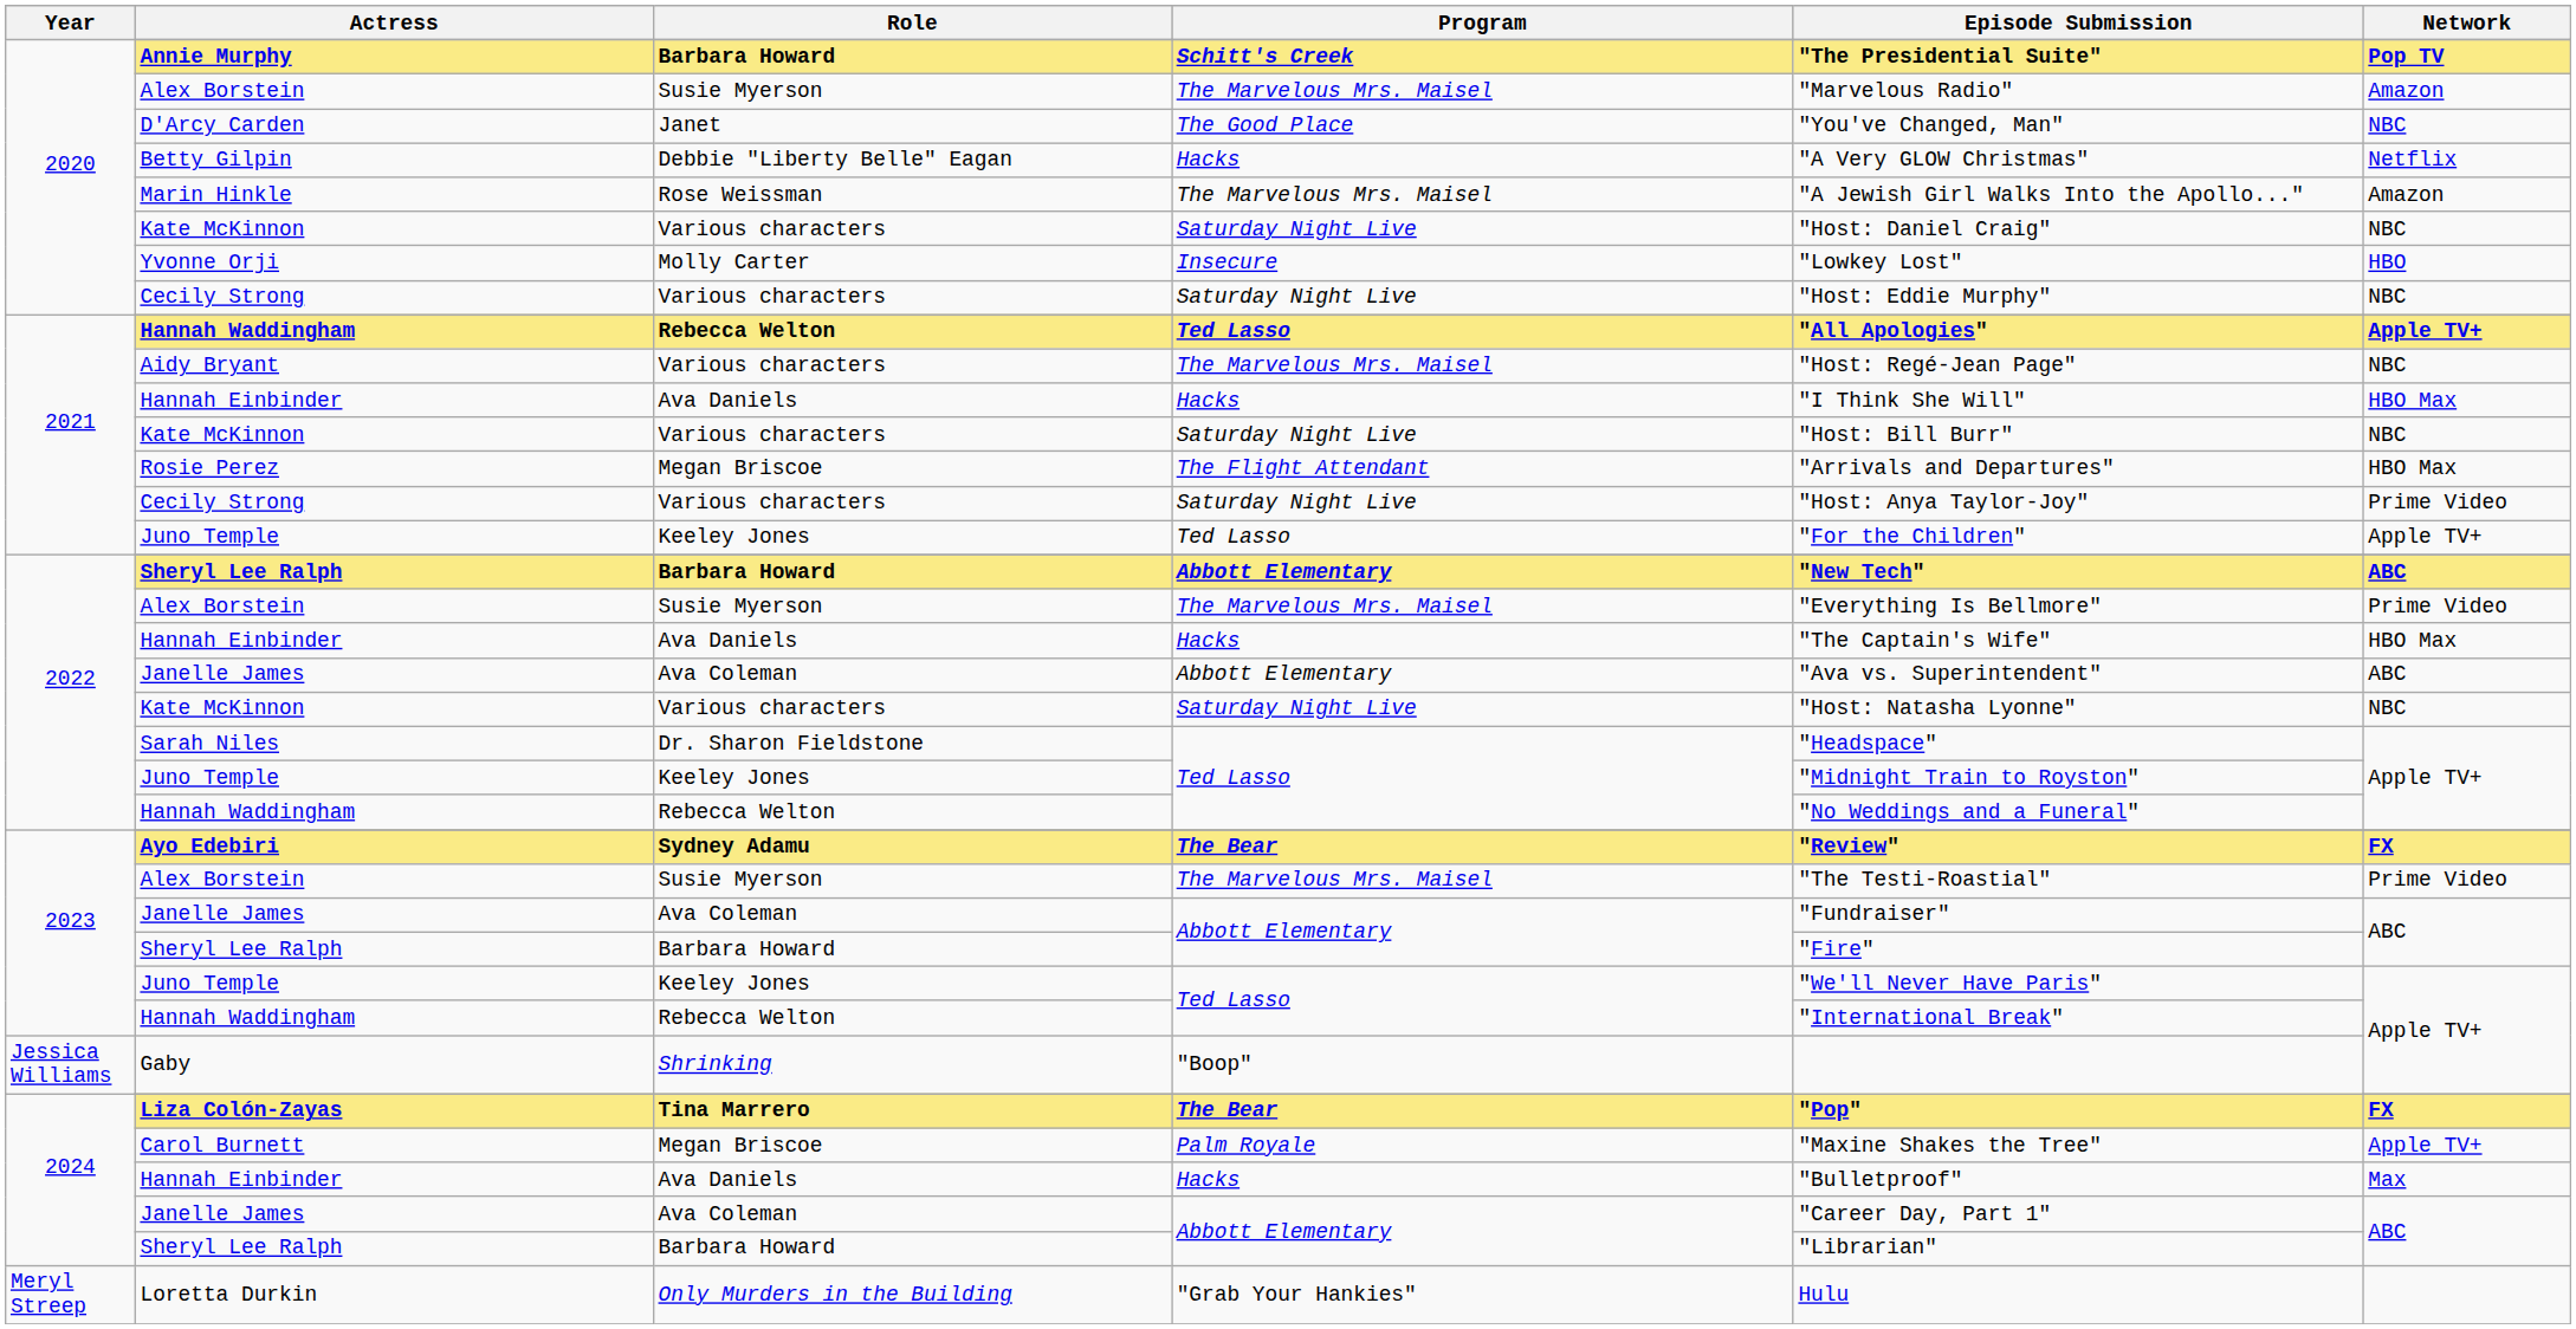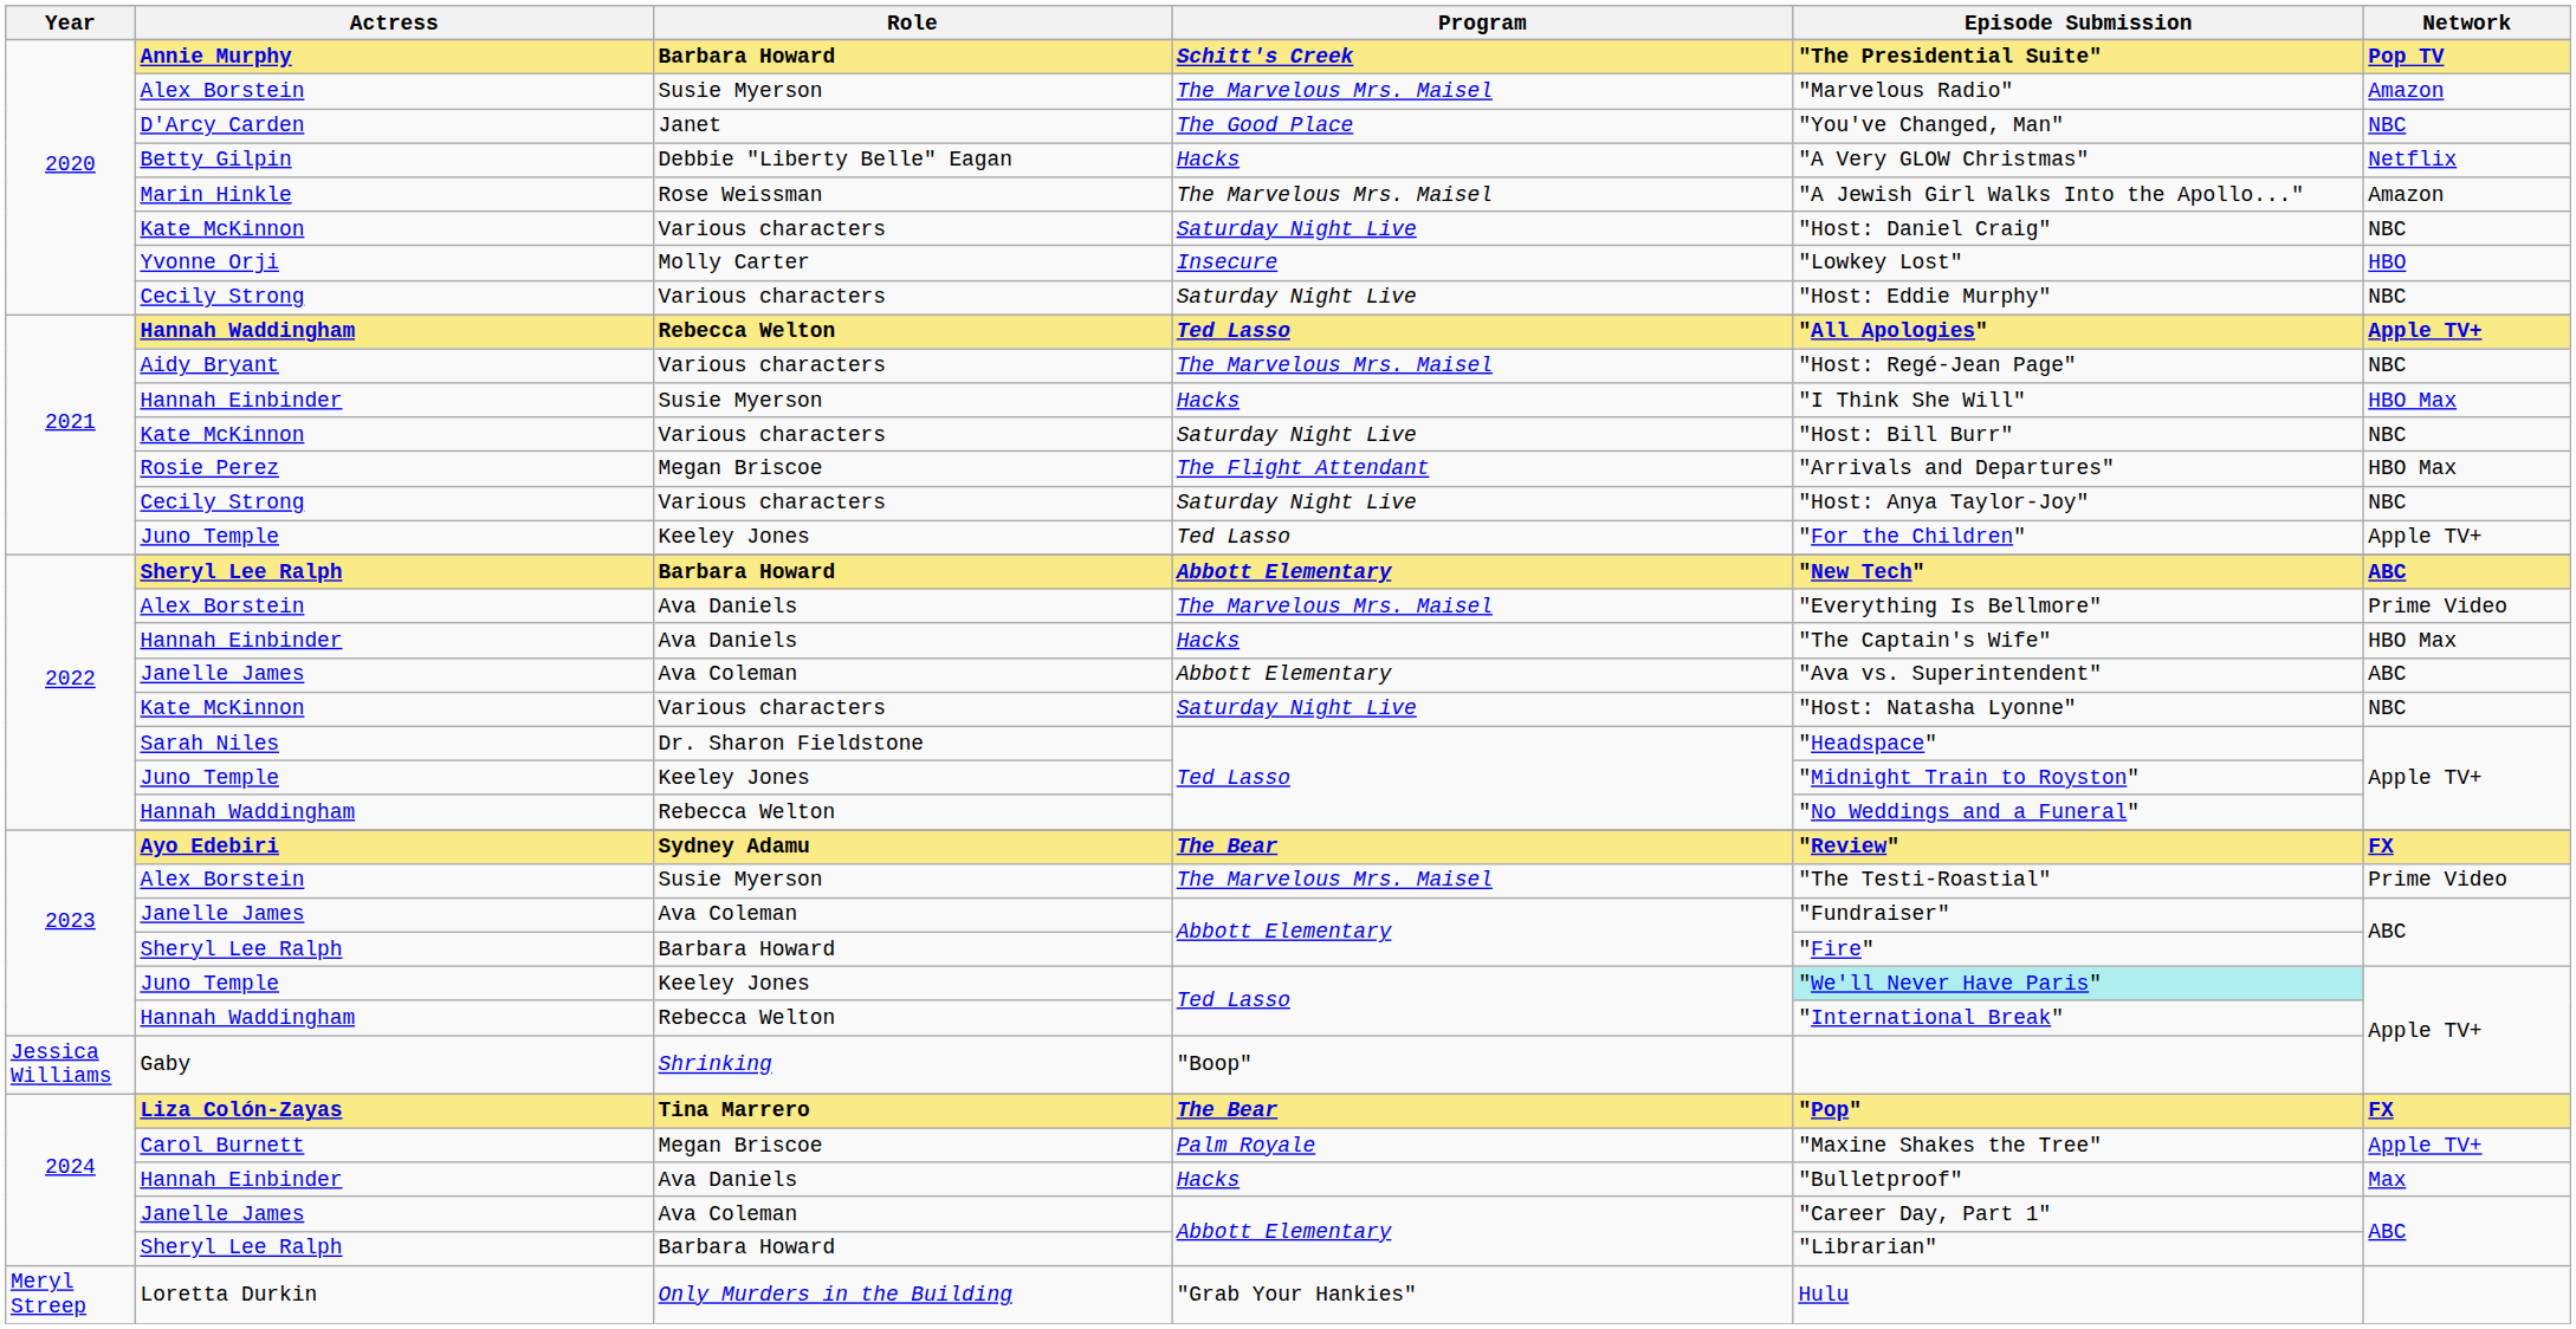2021 / Hannah Einbinder | Role: Ava Daniels -> Susie Myerson
2021 / Cecily Strong | Network: Prime Video -> NBC
2022 / Alex Borstein | Role: Susie Myerson -> Ava Daniels
2023 / Juno Temple | Episode Submission: no background -> paleturquoise background
